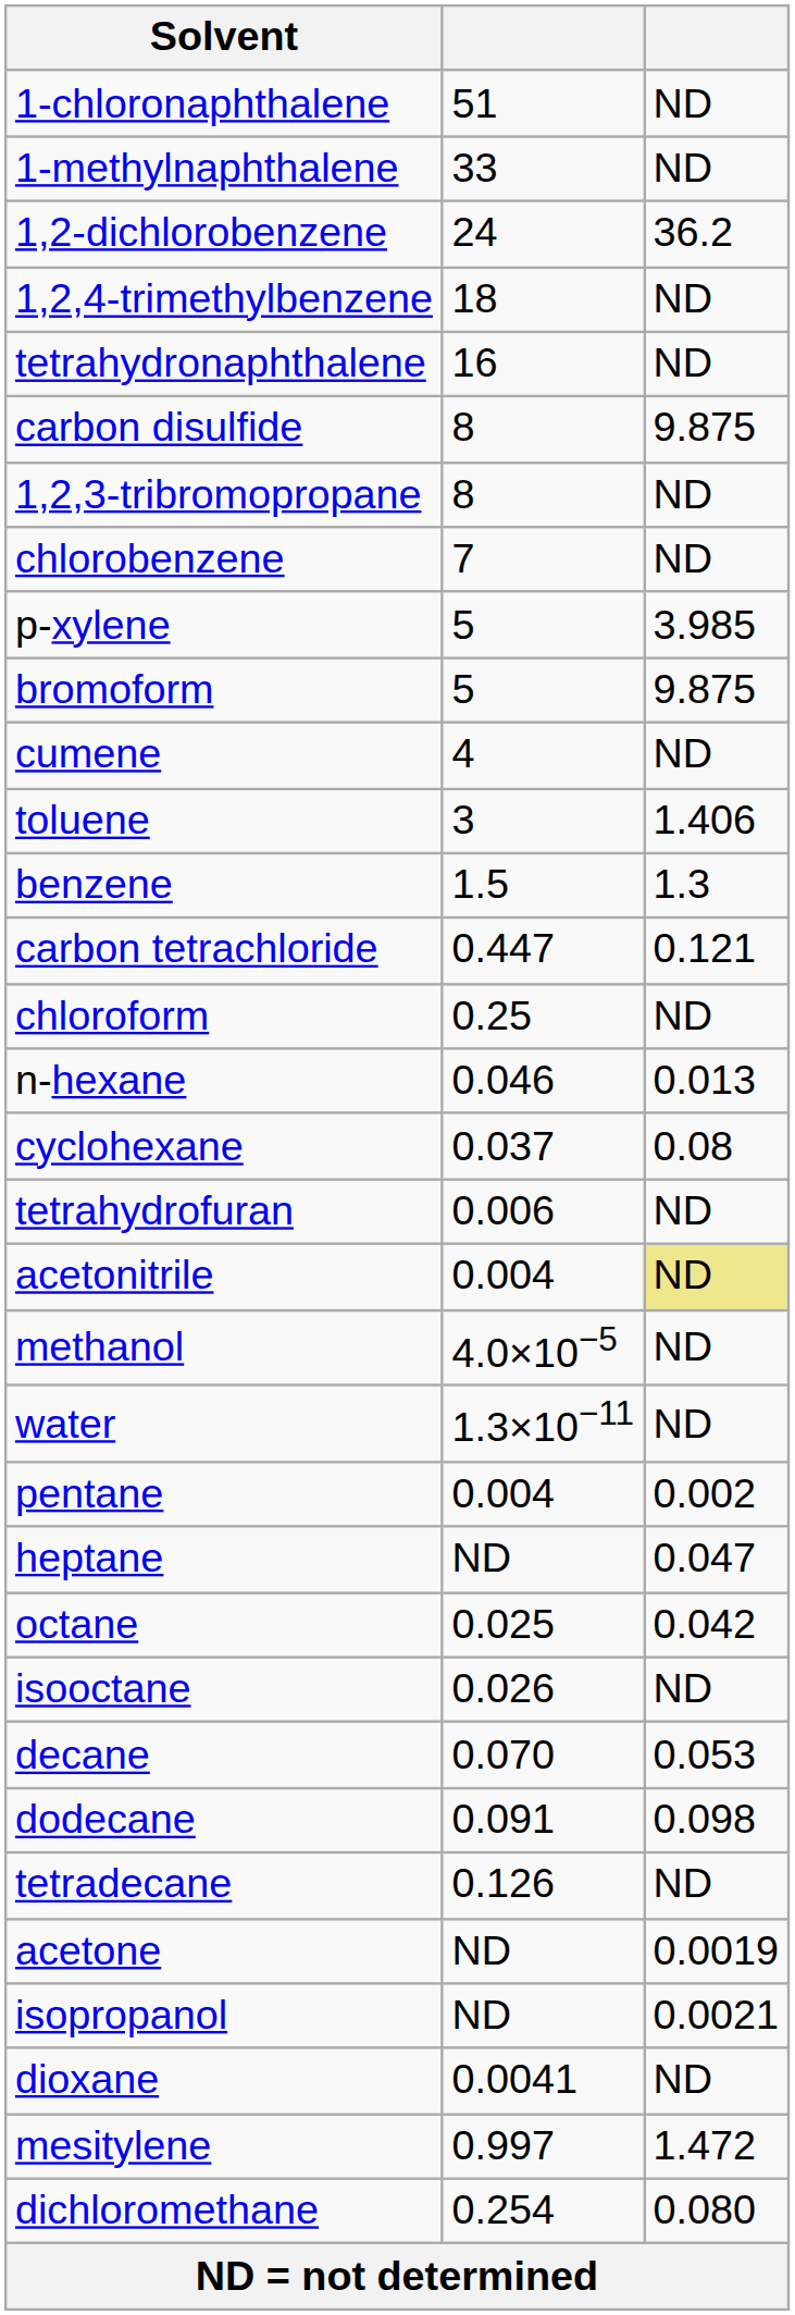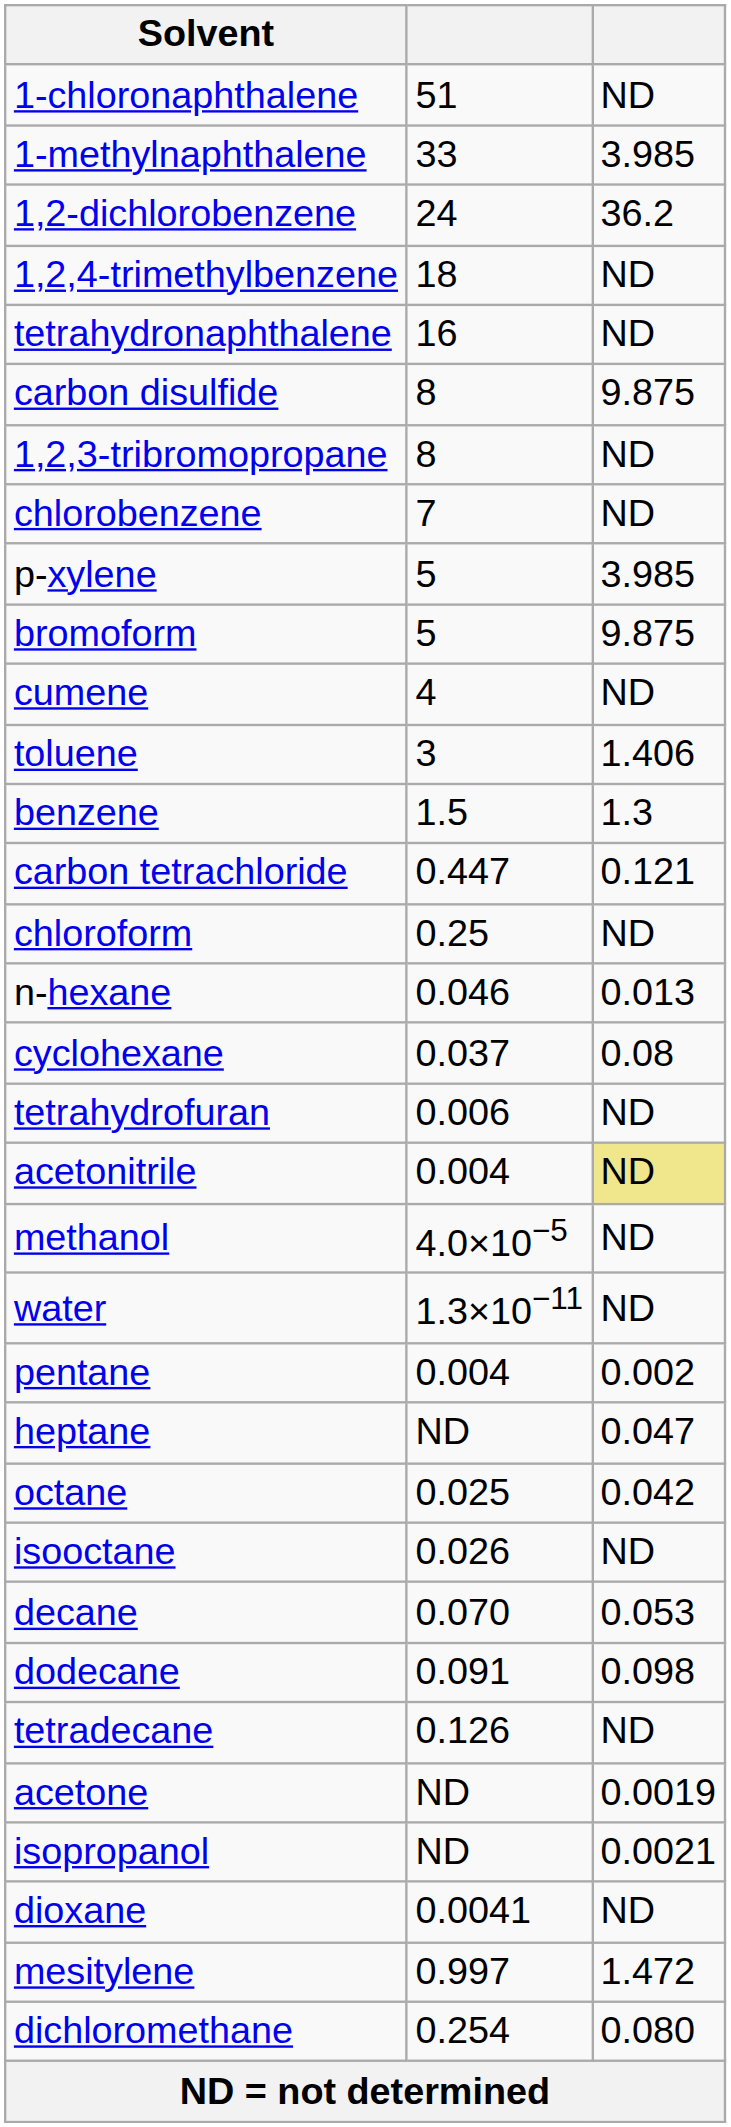1-methylnaphthalene | column 3: ND -> 3.985
